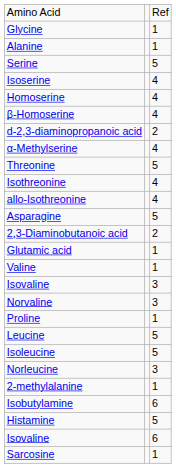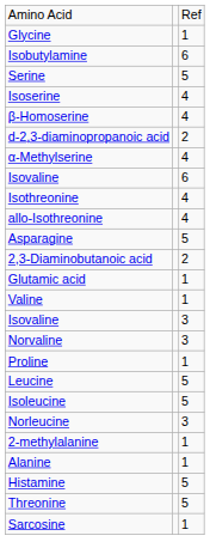rows swapped: Alanine <-> Isobutylamine
- row: Homoserine | 4
rows swapped: Threonine <-> Isovaline / 6
